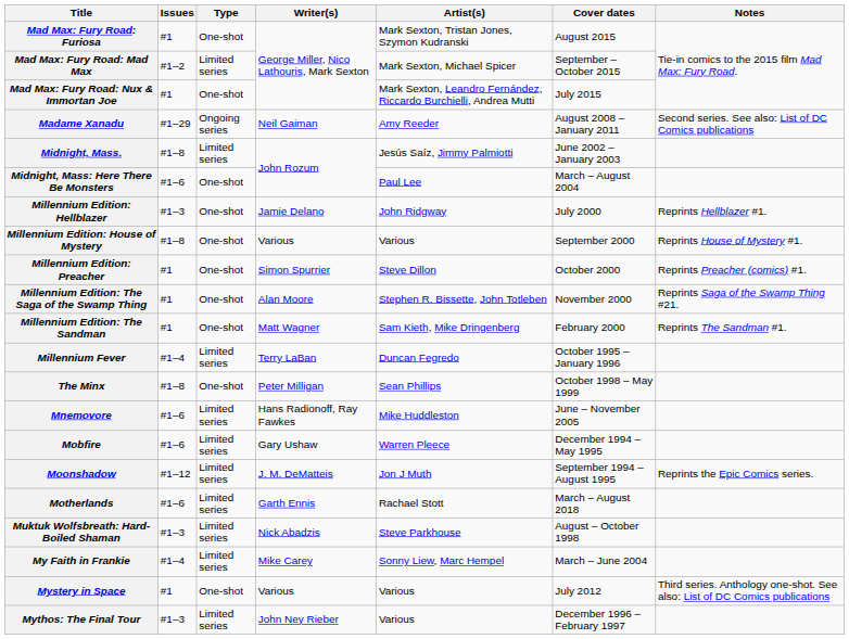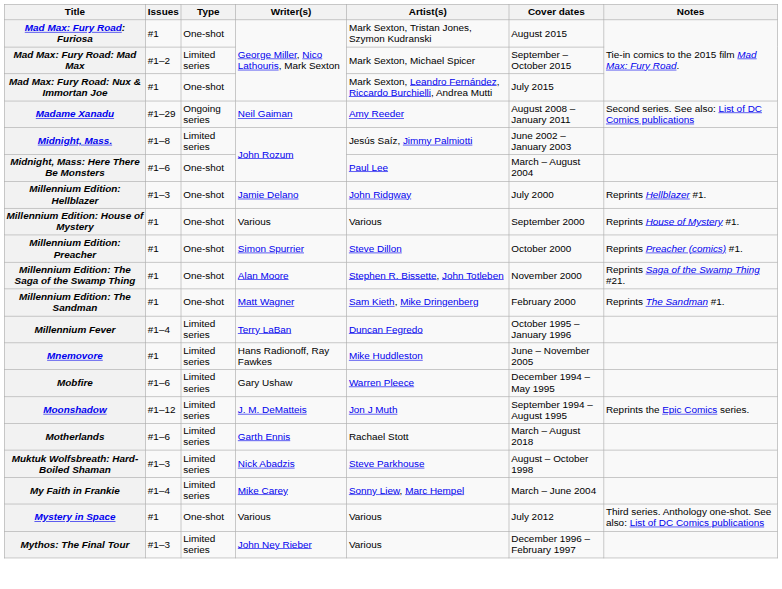Millennium Edition: House of Mystery | Issues: #1–8 -> #1
- row: The Minx | #1–8 | One-shot | Peter Milligan | Sean Phillips | October 1998 – May 1999
Mnemovore | Issues: #1–6 -> #1
